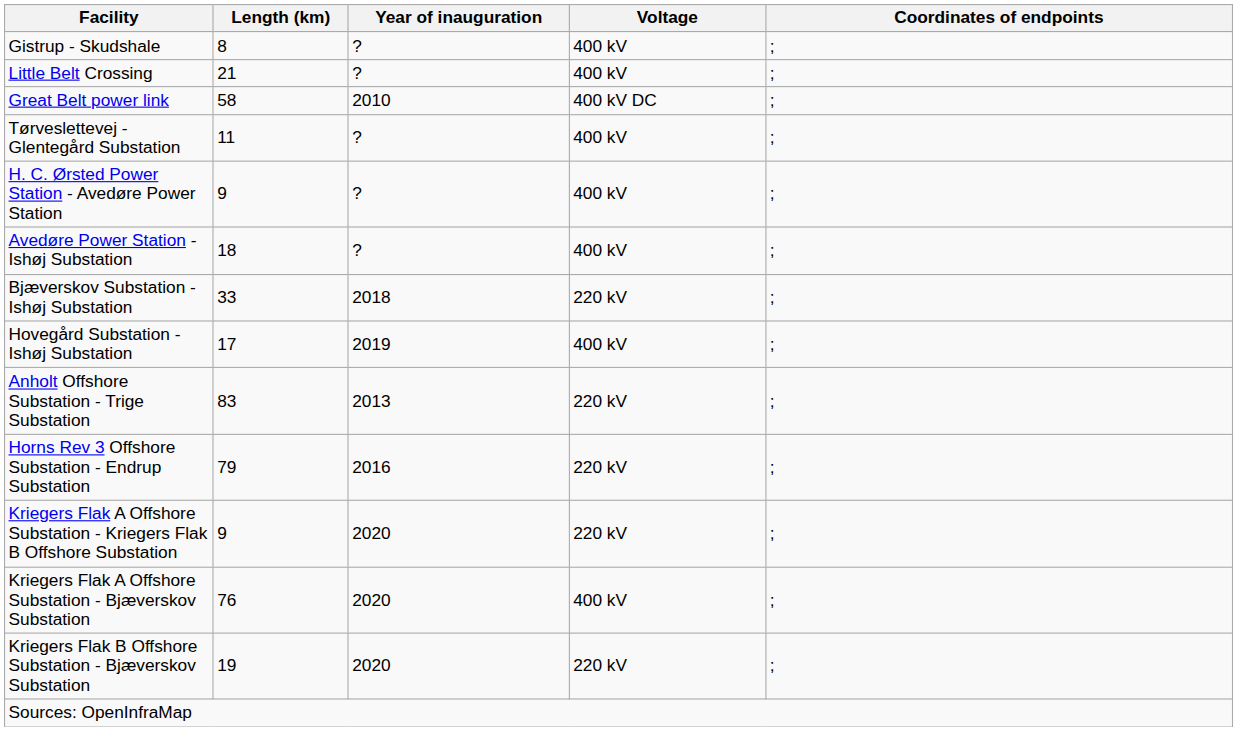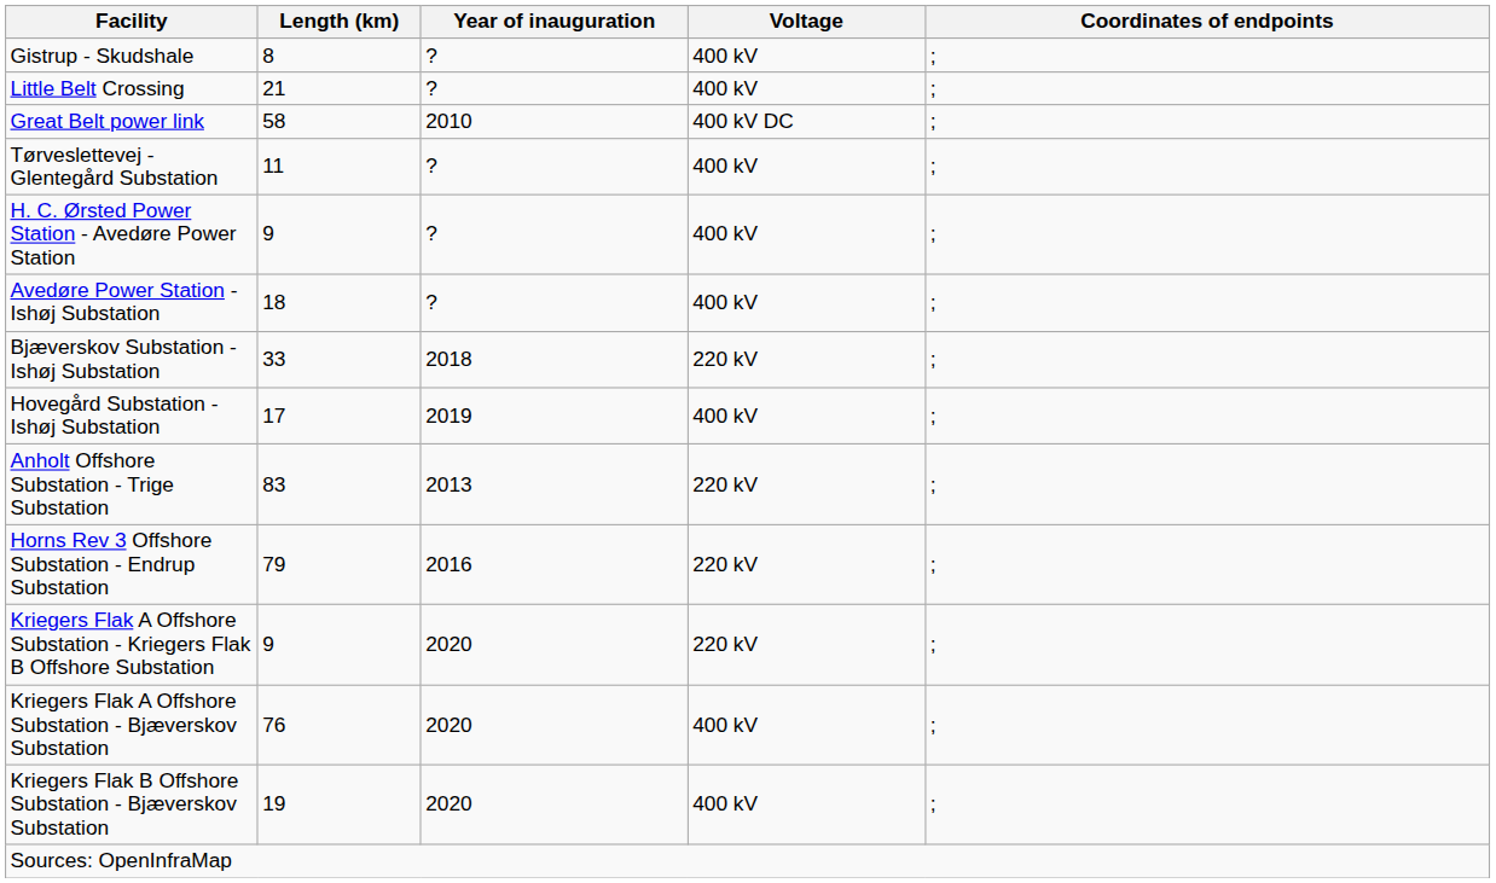Kriegers Flak B Offshore Substation - Bjæverskov Substation | Voltage: 220 kV -> 400 kV
